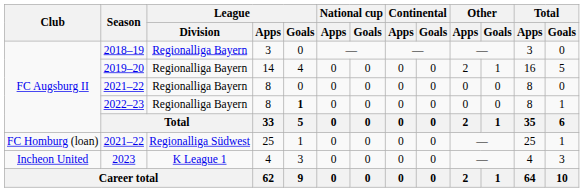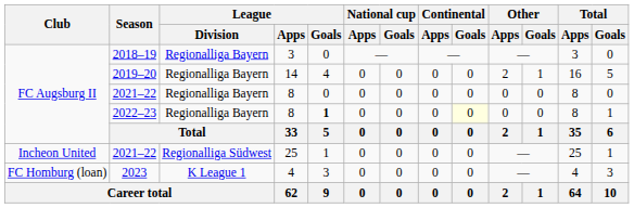2022–23 | Continental / Goals: no background -> lightyellow background
2021–22 / 25 | Club: FC Homburg (loan) -> Incheon United
2023 | Club: Incheon United -> FC Homburg (loan)
